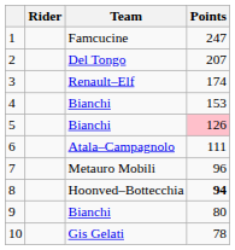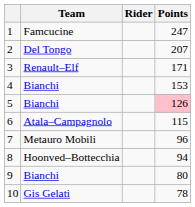columns swapped: Rider <-> Team
3 | Points: 174 -> 171
6 | Points: 111 -> 115
8 | Points: bold -> normal
